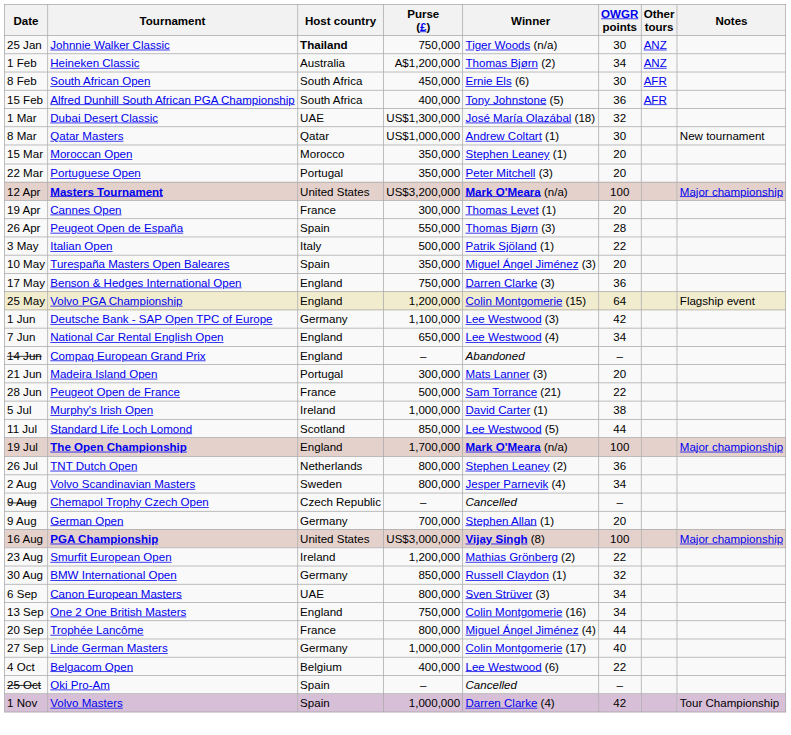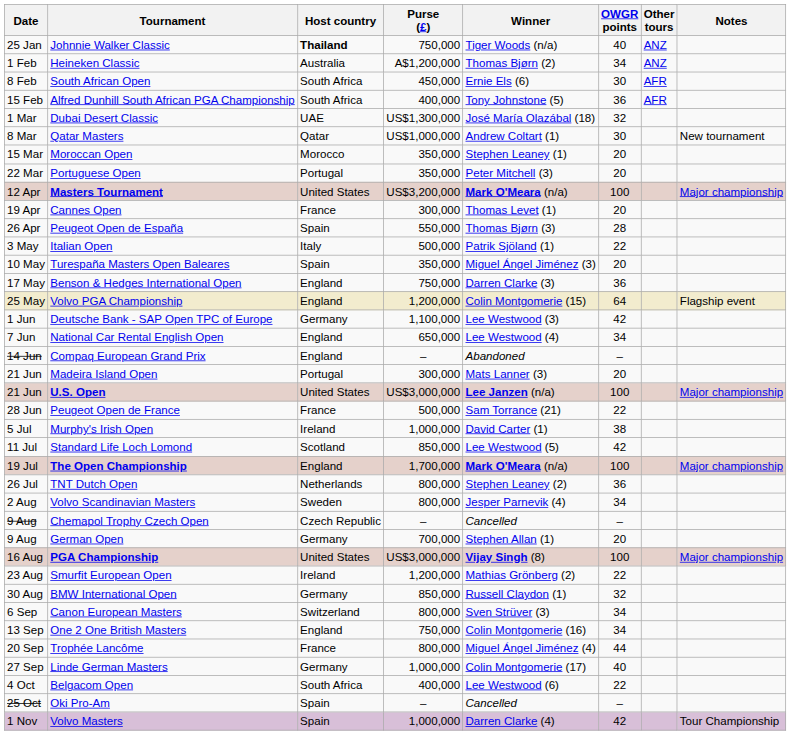Johnnie Walker Classic | OWGR points: 30 -> 40
+ row: 21 Jun | U.S. Open | United States | US$3,000,000 | Lee Janzen (n/a) | 100 | Major championship
Standard Life Loch Lomond | OWGR points: 44 -> 42
Canon European Masters | Host country: UAE -> Switzerland
Belgacom Open | Host country: Belgium -> South Africa
